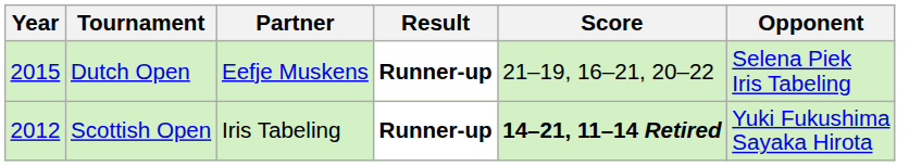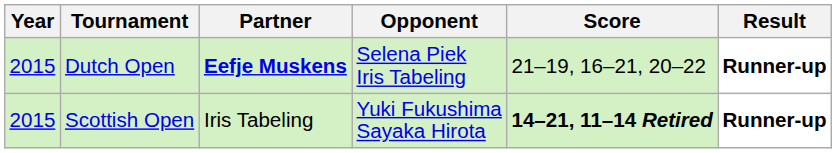columns swapped: Opponent <-> Result
Dutch Open | Partner: normal -> bold
Scottish Open | Year: 2012 -> 2015
